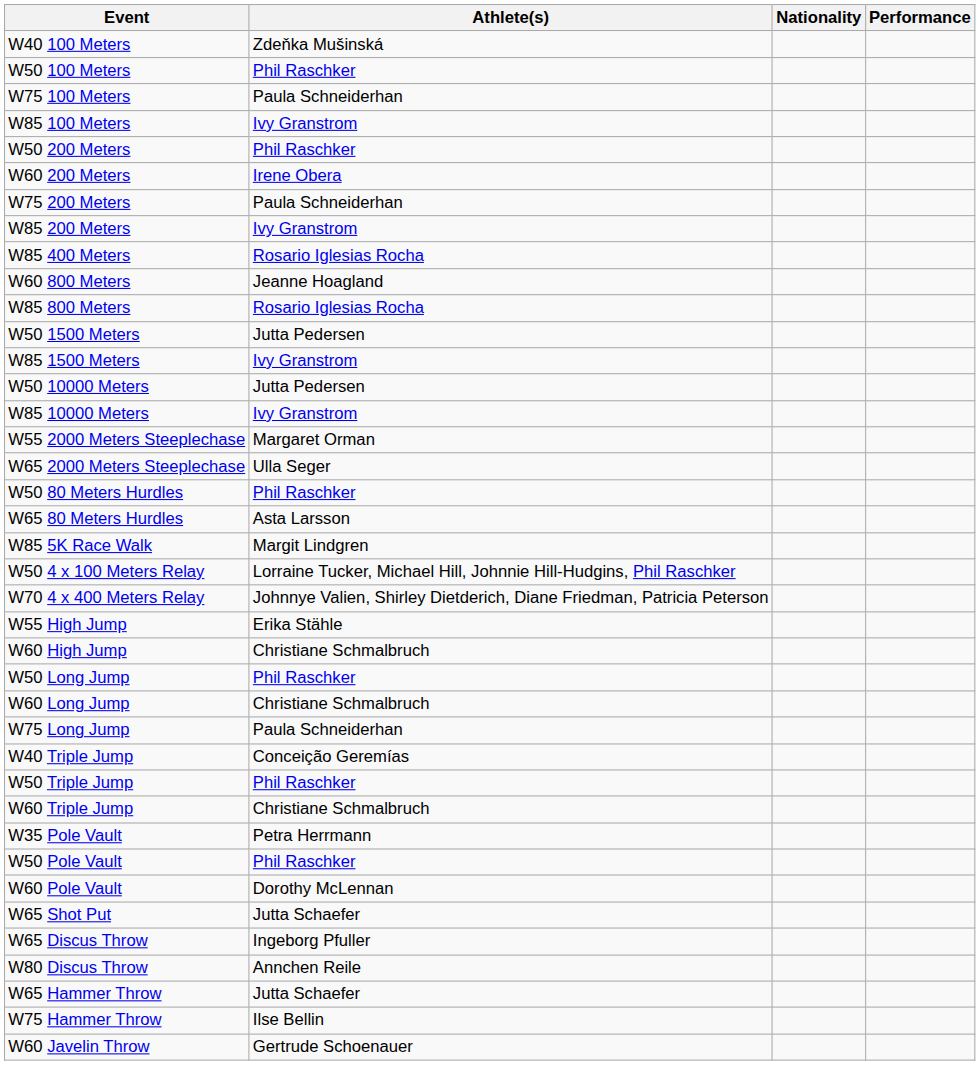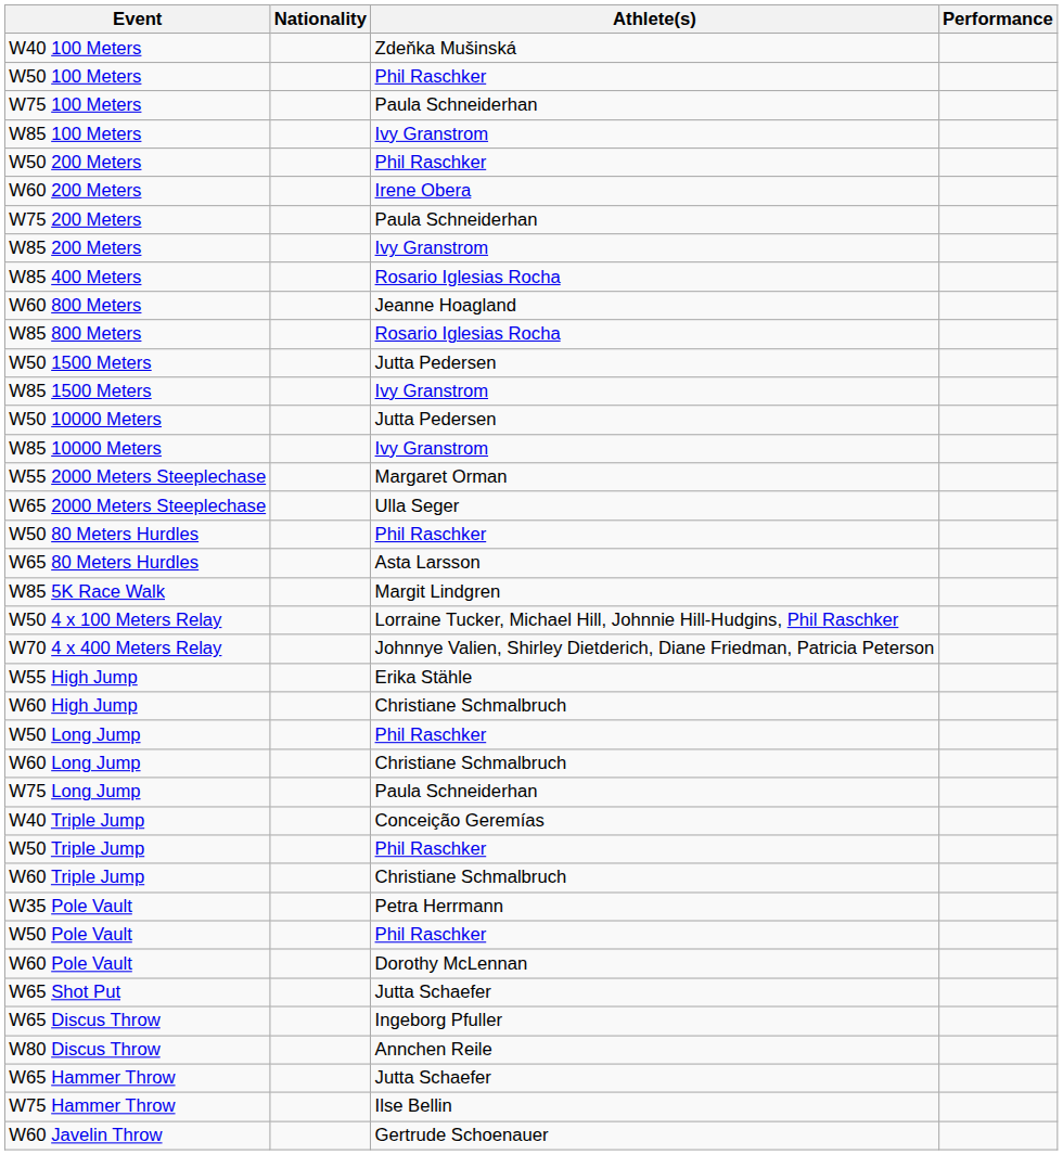columns swapped: Athlete(s) <-> Nationality
